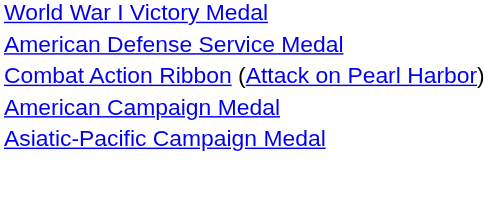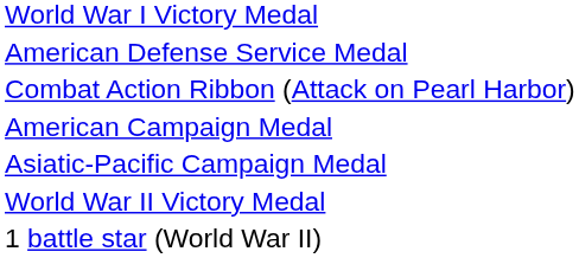+ row: World War II Victory Medal
+ row: 1 battle star (World War II)
